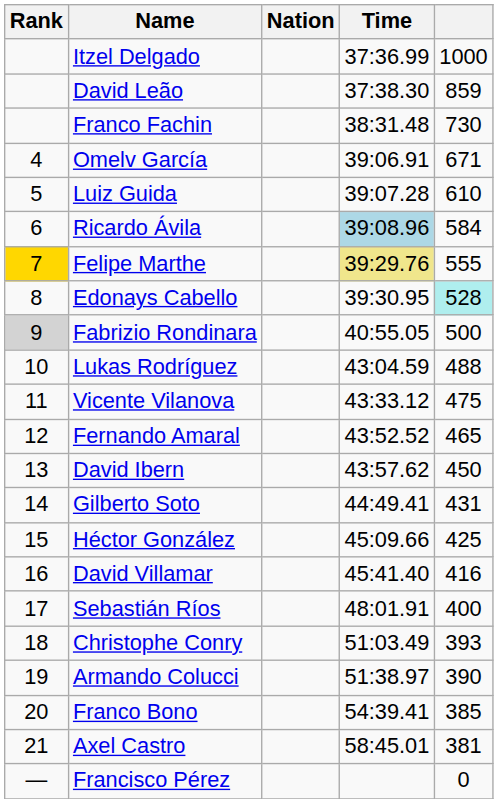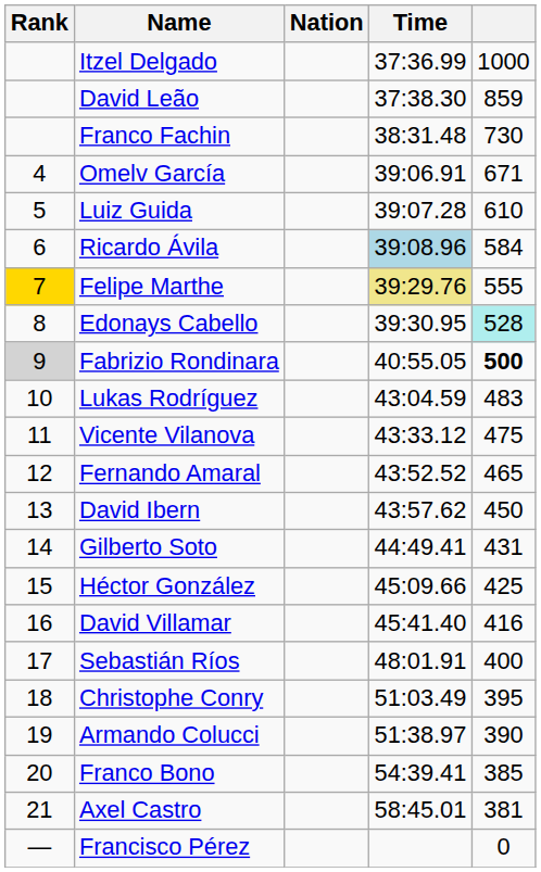Fabrizio Rondinara | column 5: normal -> bold
Lukas Rodríguez | column 5: 488 -> 483
Christophe Conry | column 5: 393 -> 395
